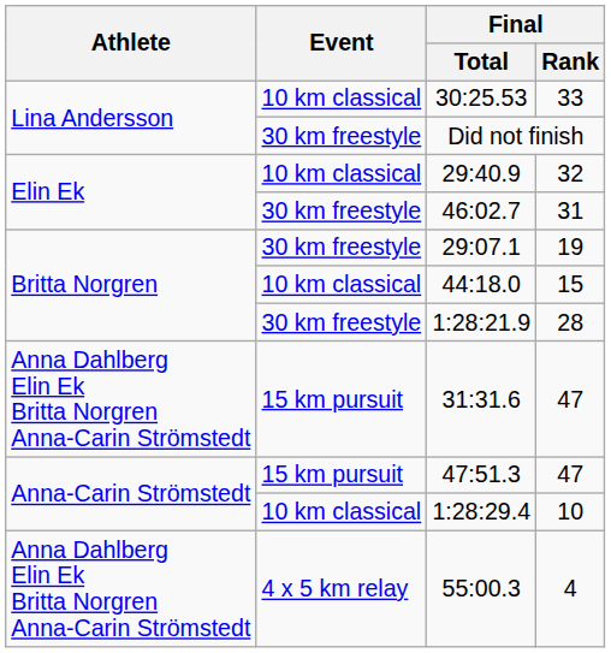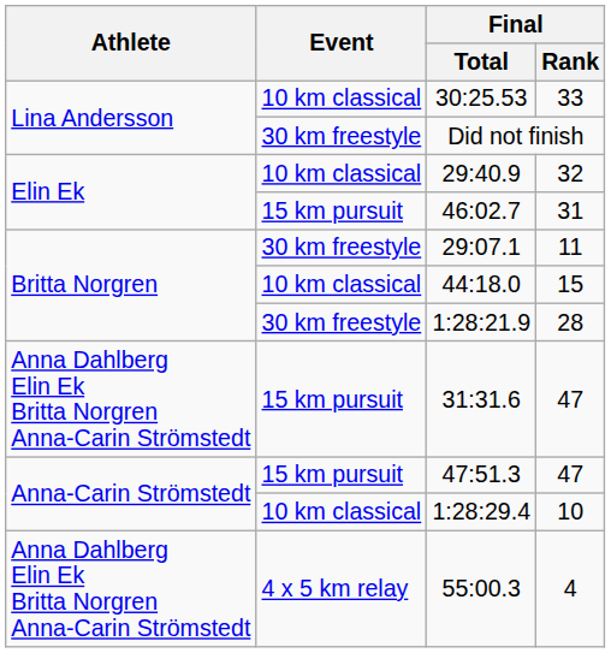46:02.7 | Event: 30 km freestyle -> 15 km pursuit
29:07.1 | Final / Rank: 19 -> 11
